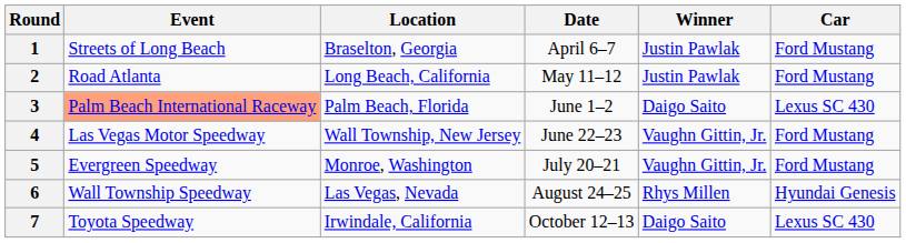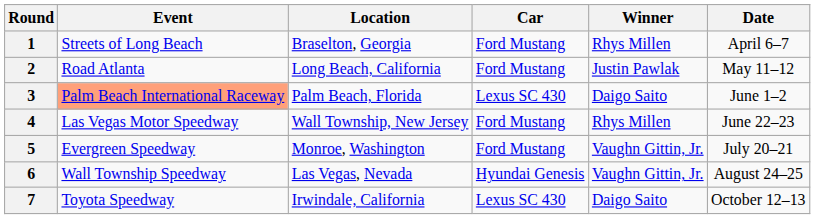columns swapped: Date <-> Car
1 | Winner: Justin Pawlak -> Rhys Millen
4 | Winner: Vaughn Gittin, Jr. -> Rhys Millen
6 | Winner: Rhys Millen -> Vaughn Gittin, Jr.
